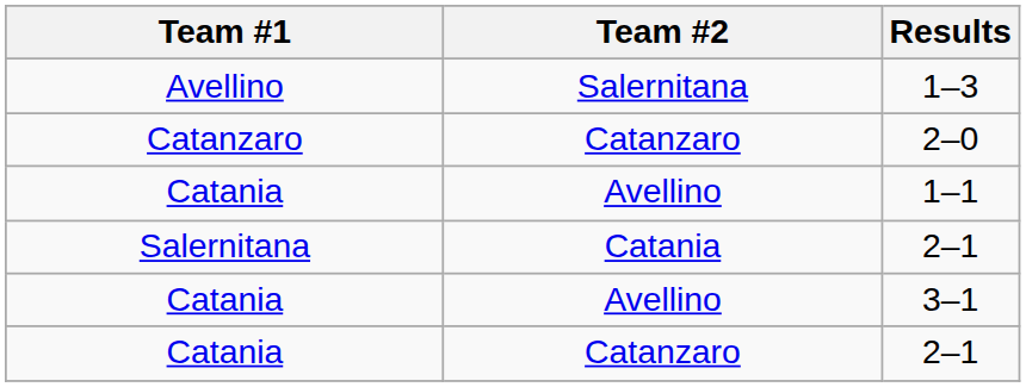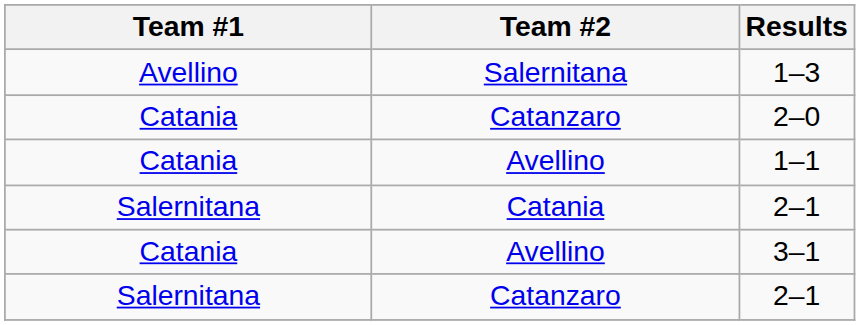2–0 | Team #1: Catanzaro -> Catania
Catanzaro / 2–1 | Team #1: Catania -> Salernitana
